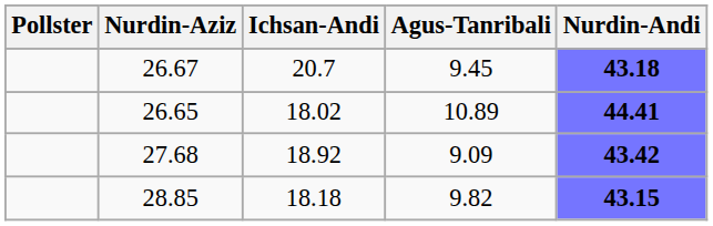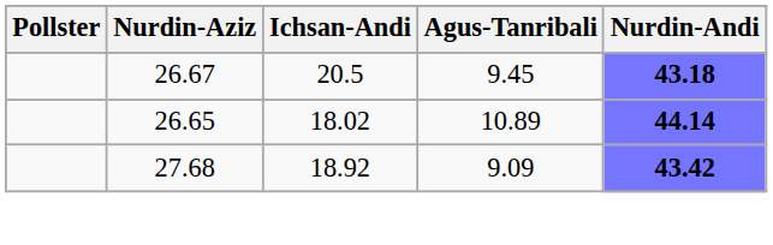26.67 | Ichsan-Andi: 20.7 -> 20.5
26.65 | Nurdin-Andi: 44.41 -> 44.14
- row: 28.85 | 18.18 | 9.82 | 43.15
